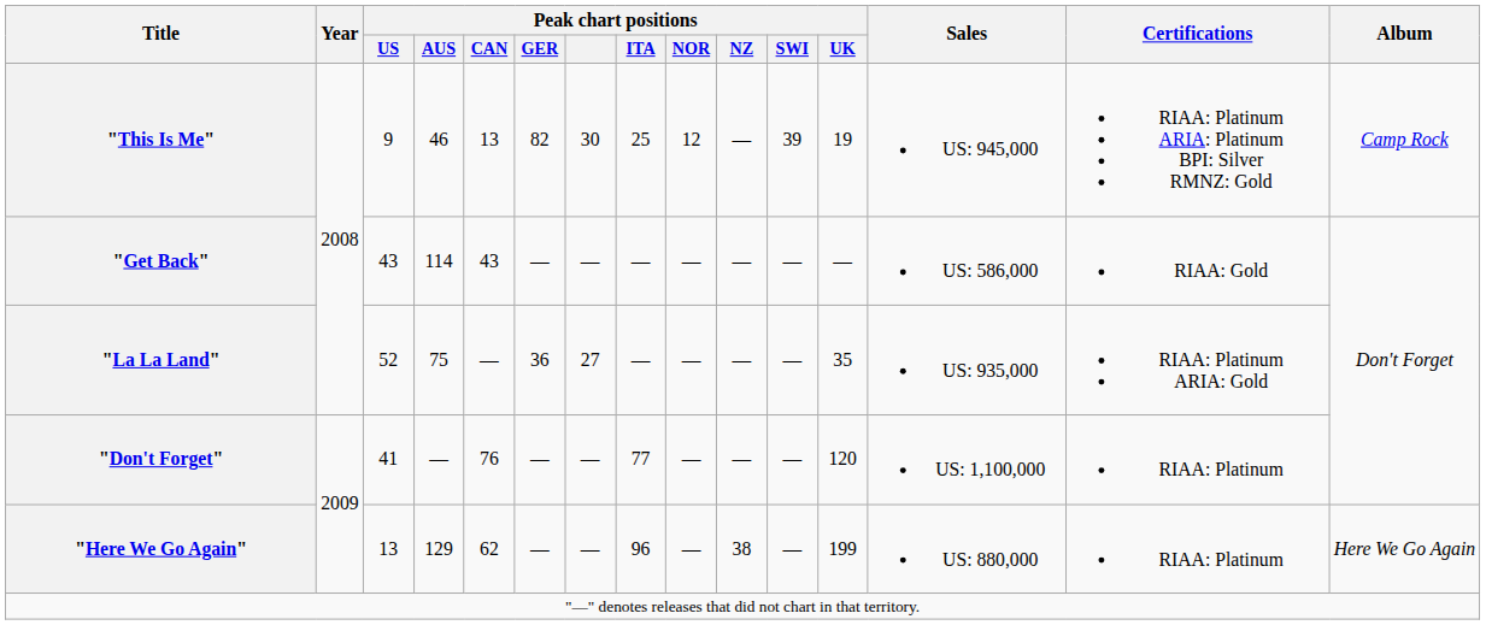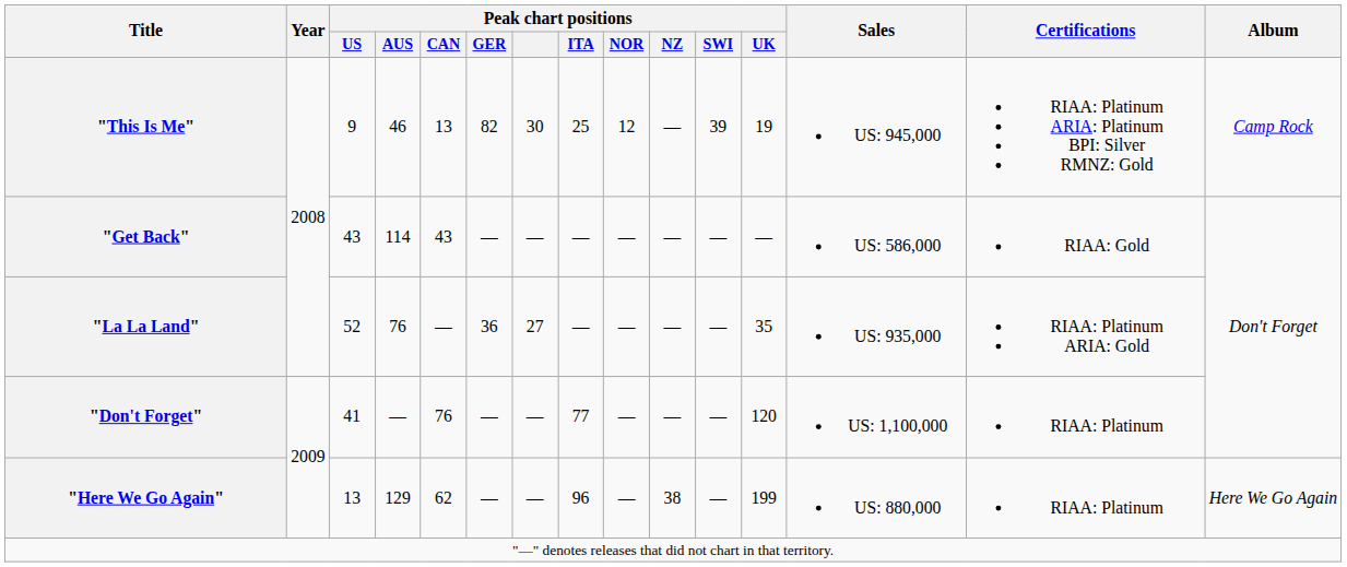"La La Land" | Peak chart positions / AUS: 75 -> 76
